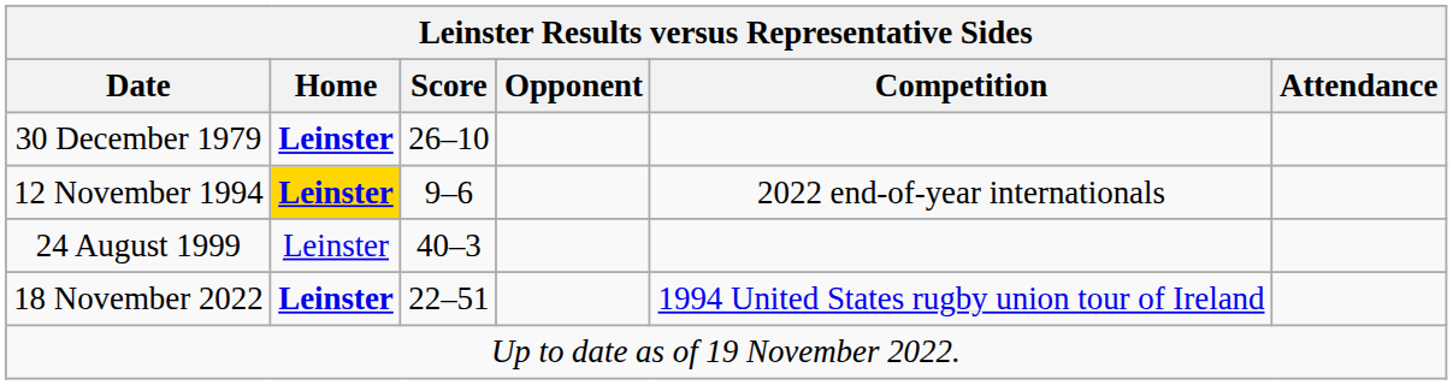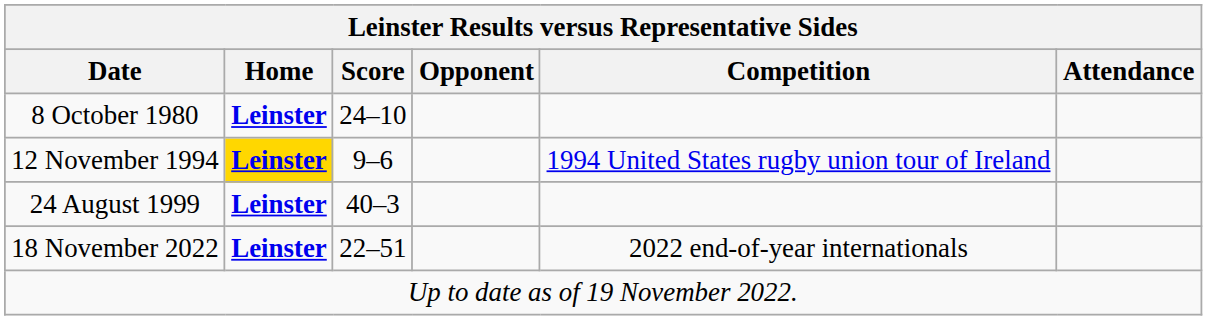- row: 30 December 1979 | Leinster | 26–10
+ row: 8 October 1980 | Leinster | 24–10
12 November 1994 | Competition: 2022 end-of-year internationals -> 1994 United States rugby union tour of Ireland
24 August 1999 | Home: normal -> bold
18 November 2022 | Competition: 1994 United States rugby union tour of Ireland -> 2022 end-of-year internationals
